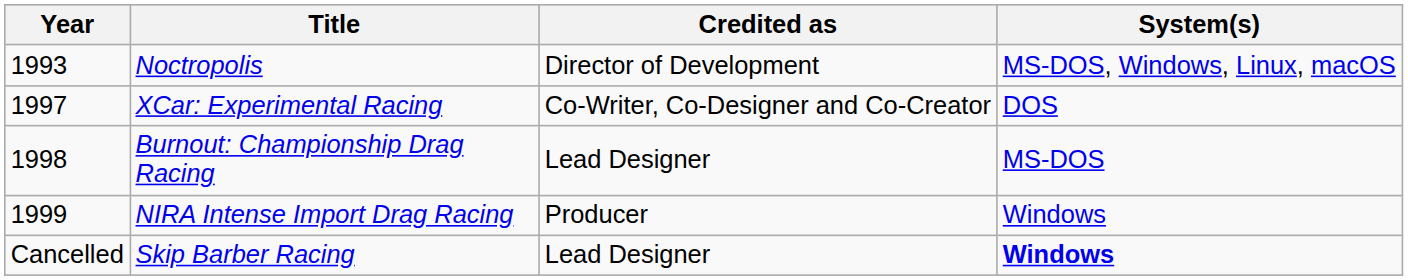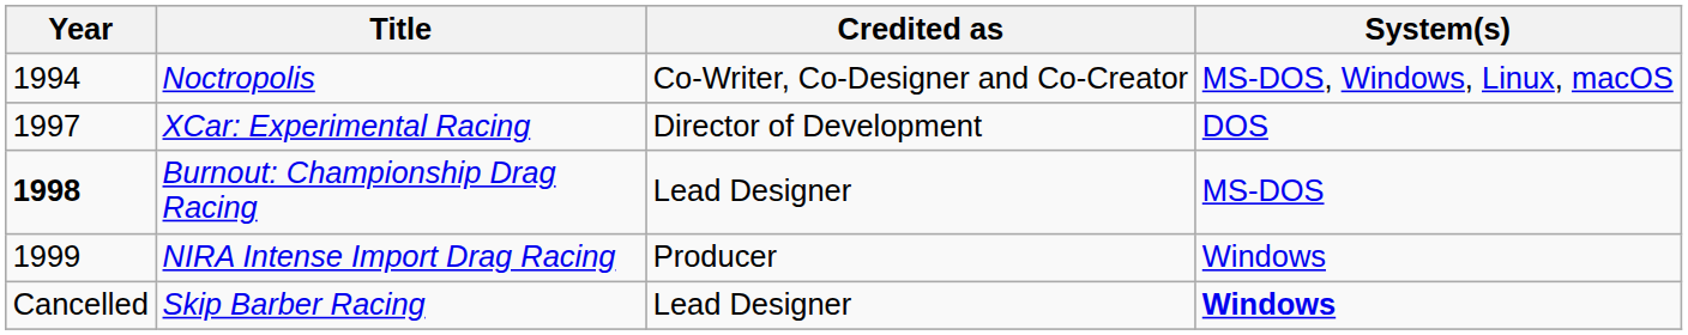Noctropolis | Year: 1993 -> 1994
Noctropolis | Credited as: Director of Development -> Co-Writer, Co-Designer and Co-Creator
XCar: Experimental Racing | Credited as: Co-Writer, Co-Designer and Co-Creator -> Director of Development
Burnout: Championship Drag Racing | Year: normal -> bold
